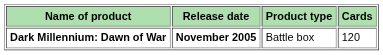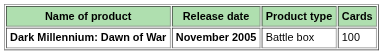Dark Millennium: Dawn of War | Cards: 120 -> 100
